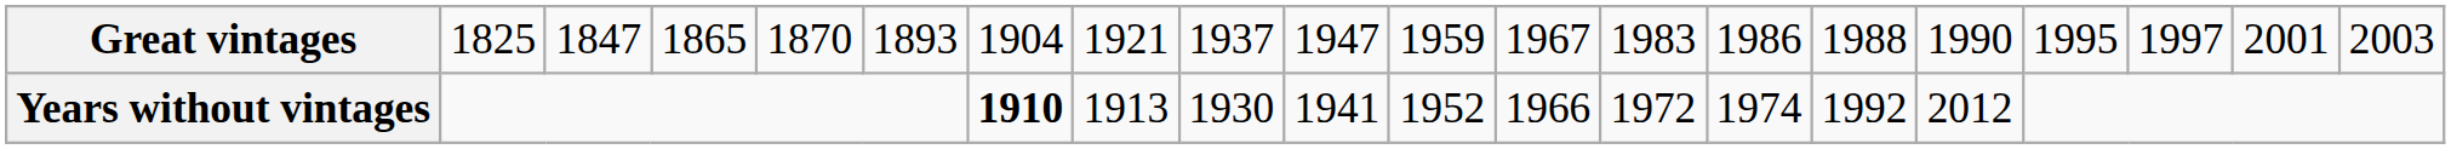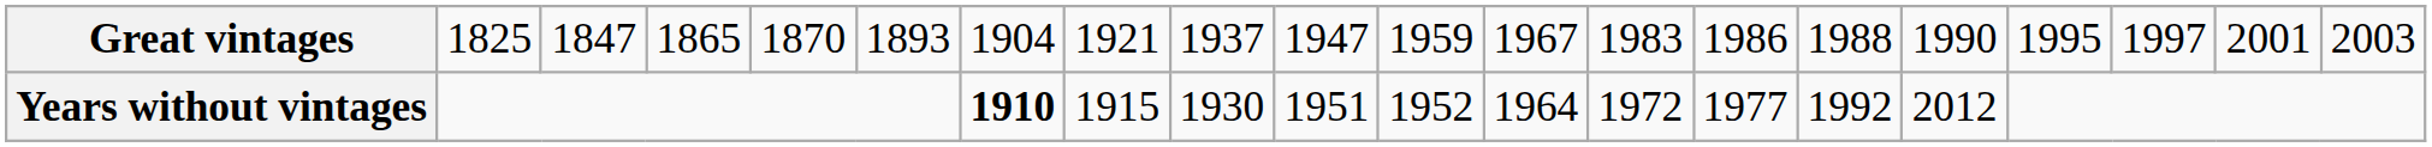Years without vintages | column 8: 1913 -> 1915
Years without vintages | column 10: 1941 -> 1951
Years without vintages | column 12: 1966 -> 1964
Years without vintages | column 14: 1974 -> 1977
